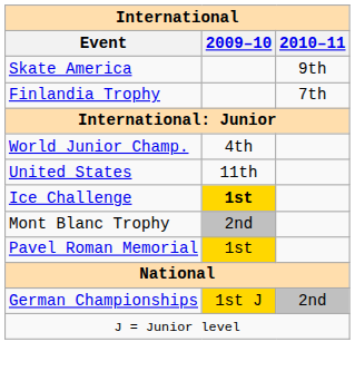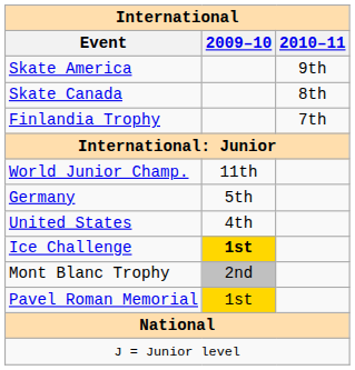+ row: Skate Canada | 8th
World Junior Champ. | 2009–10: 4th -> 11th
+ row: Germany | 5th
United States | 2009–10: 11th -> 4th
- row: German Championships | 1st J | 2nd
